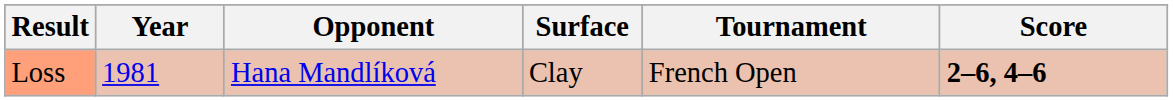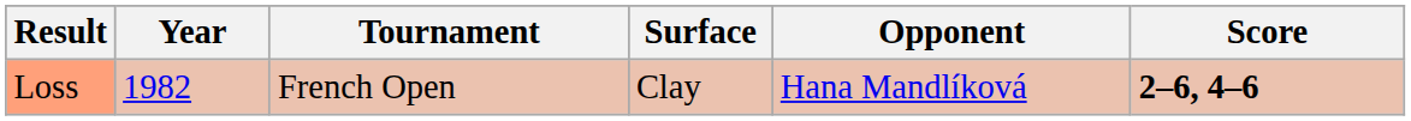columns swapped: Tournament <-> Opponent
Loss | Year: 1981 -> 1982
